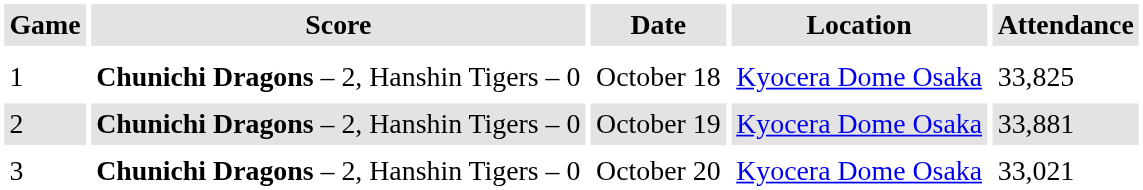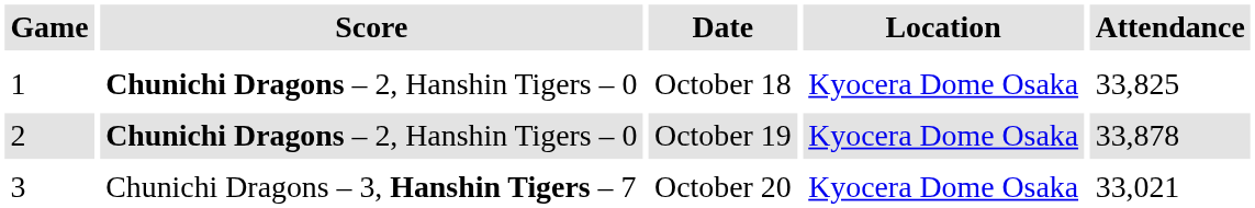October 19 | Attendance: 33,881 -> 33,878
October 20 | Score: Chunichi Dragons – 2, Hanshin Tigers – 0 -> Chunichi Dragons – 3, Hanshin Tigers – 7
